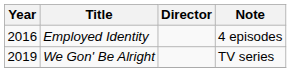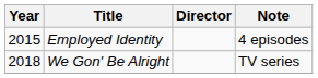Employed Identity | Year: 2016 -> 2015
We Gon' Be Alright | Year: 2019 -> 2018
